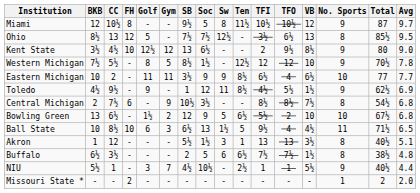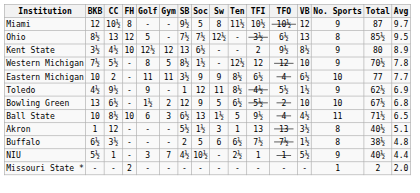Kent State | Avg: 9.0 -> 8.9
- row: Central Michigan | 2 | 7½ | 6 | - | 9 | 10½ | 3½ | - | - | 8½ | 8½ | 7½ | 8 | 54½ | 6.8
